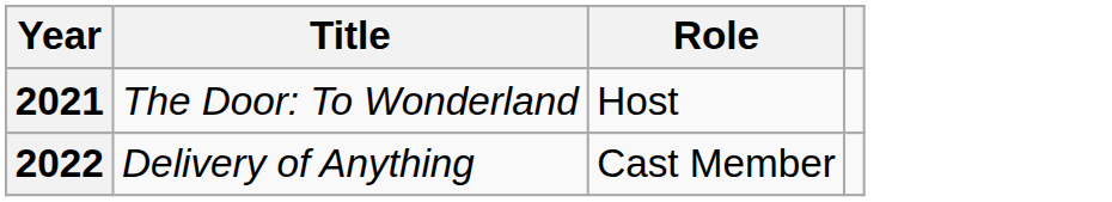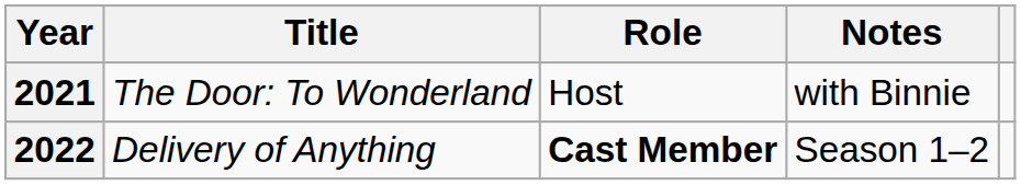+ column: Notes | with Binnie | Season 1–2
2022 | Role: normal -> bold
